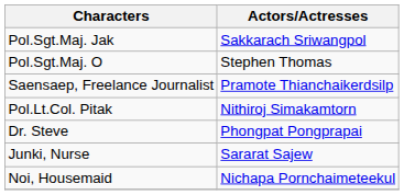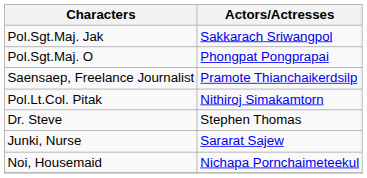Pol.Sgt.Maj. O | Actors/Actresses: Stephen Thomas -> Phongpat Pongprapai
Dr. Steve | Actors/Actresses: Phongpat Pongprapai -> Stephen Thomas
